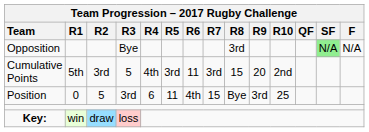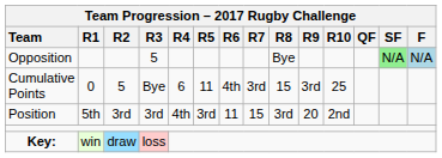Opposition | Team Progression – 2017 Rugby Challenge / R3: Bye -> 5
Opposition | Team Progression – 2017 Rugby Challenge / R8: 3rd -> Bye
Opposition | Team Progression – 2017 Rugby Challenge / F: no background -> lightblue background
Cumulative Points | Team Progression – 2017 Rugby Challenge / R1: 5th -> 0
Cumulative Points | Team Progression – 2017 Rugby Challenge / R2: 3rd -> 5
Cumulative Points | Team Progression – 2017 Rugby Challenge / R3: 5 -> Bye
Cumulative Points | Team Progression – 2017 Rugby Challenge / R4: 4th -> 6
Cumulative Points | Team Progression – 2017 Rugby Challenge / R5: 3rd -> 11
Cumulative Points | Team Progression – 2017 Rugby Challenge / R6: 11 -> 4th
Cumulative Points | Team Progression – 2017 Rugby Challenge / R9: 20 -> 3rd
Cumulative Points | Team Progression – 2017 Rugby Challenge / R10: 2nd -> 25
Position | Team Progression – 2017 Rugby Challenge / R1: 0 -> 5th
Position | Team Progression – 2017 Rugby Challenge / R2: 5 -> 3rd
Position | Team Progression – 2017 Rugby Challenge / R4: 6 -> 4th
Position | Team Progression – 2017 Rugby Challenge / R5: 11 -> 3rd
Position | Team Progression – 2017 Rugby Challenge / R6: 4th -> 11
Position | Team Progression – 2017 Rugby Challenge / R8: Bye -> 3rd
Position | Team Progression – 2017 Rugby Challenge / R9: 3rd -> 20
Position | Team Progression – 2017 Rugby Challenge / R10: 25 -> 2nd
